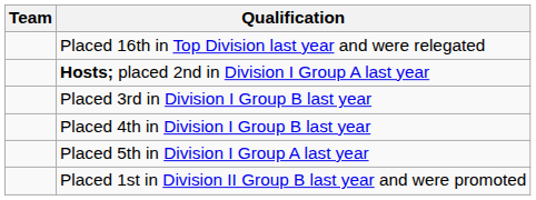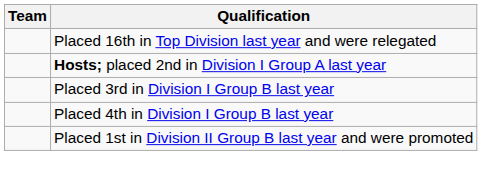- row: Placed 5th in Division I Group A last year
